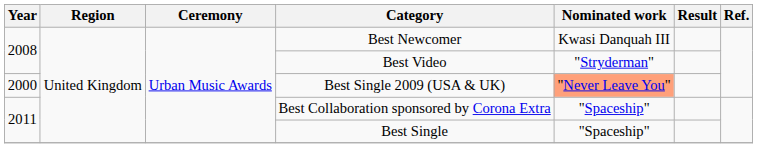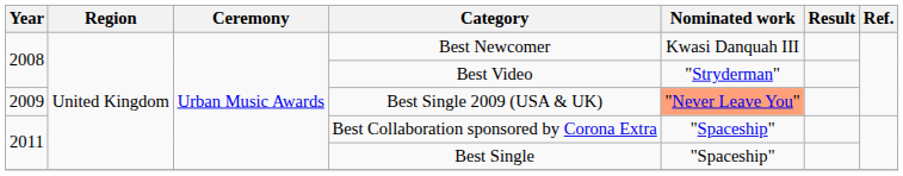Best Single 2009 (USA & UK) | Year: 2000 -> 2009
